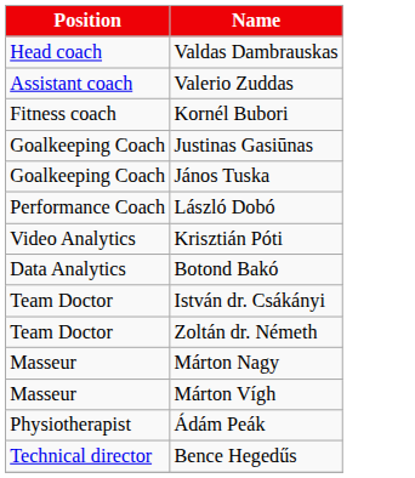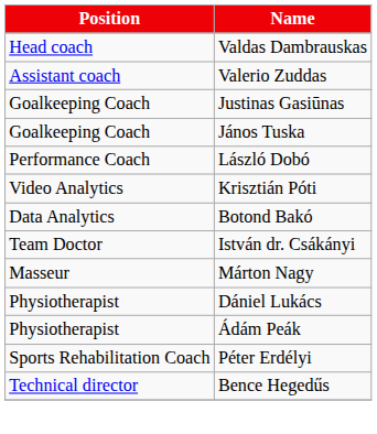- row: Fitness coach | Kornél Bubori
- row: Team Doctor | Zoltán dr. Németh
- row: Masseur | Márton Vígh
+ row: Physiotherapist | Dániel Lukács
+ row: Sports Rehabilitation Coach | Péter Erdélyi
